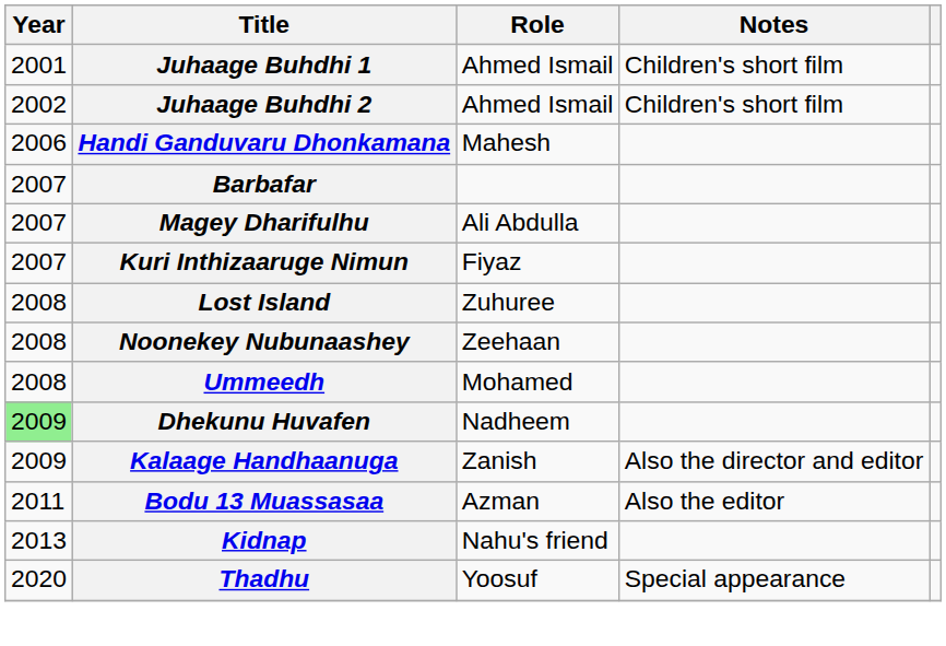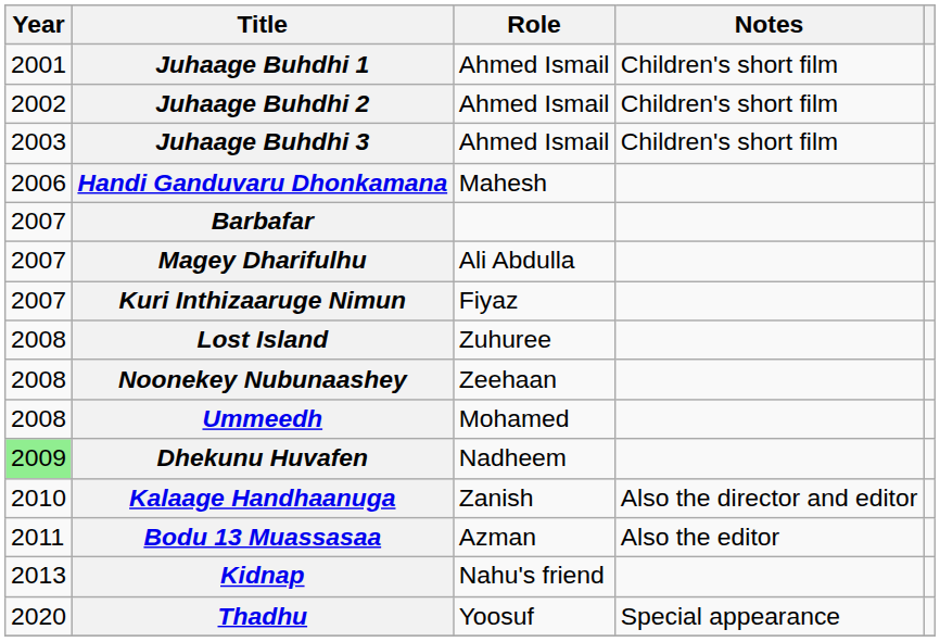+ row: 2003 | Juhaage Buhdhi 3 | Ahmed Ismail | Children's short film
Kalaage Handhaanuga | Year: 2009 -> 2010
